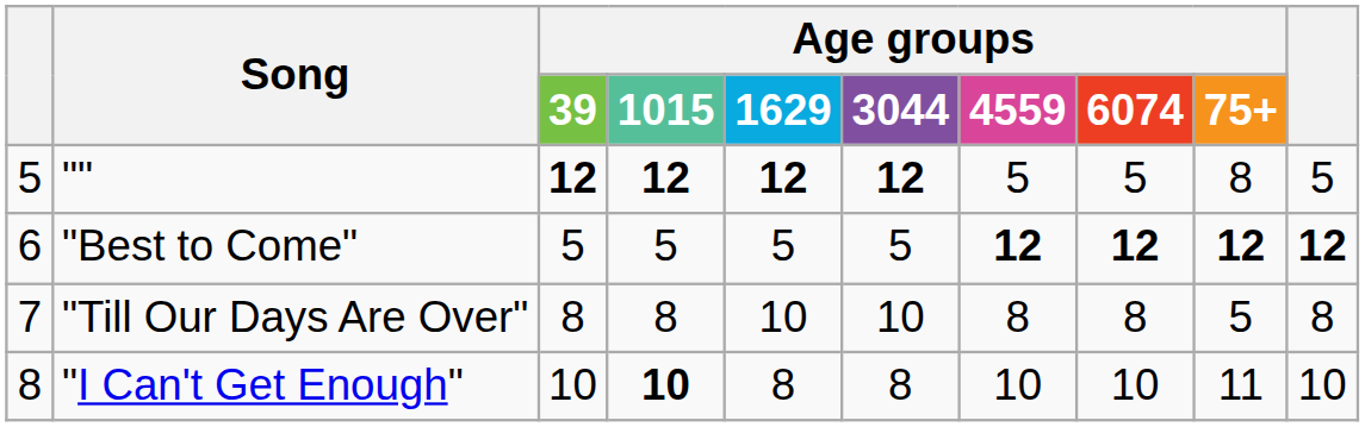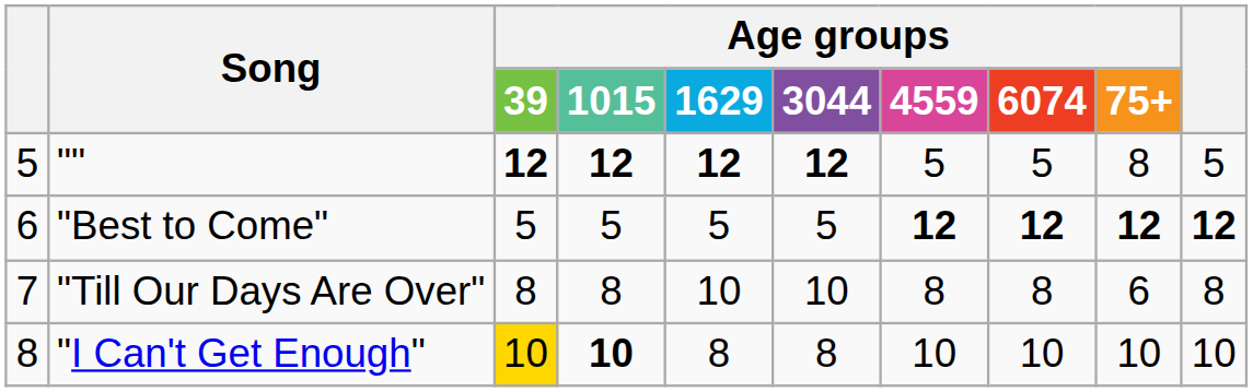"Till Our Days Are Over" | Age groups / 75+: 5 -> 6
"I Can't Get Enough" | Age groups / 39: no background -> gold background
"I Can't Get Enough" | Age groups / 75+: 11 -> 10
